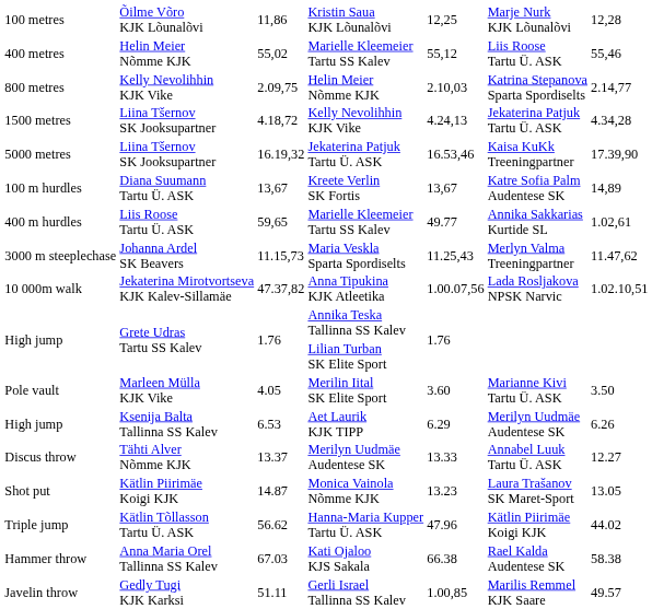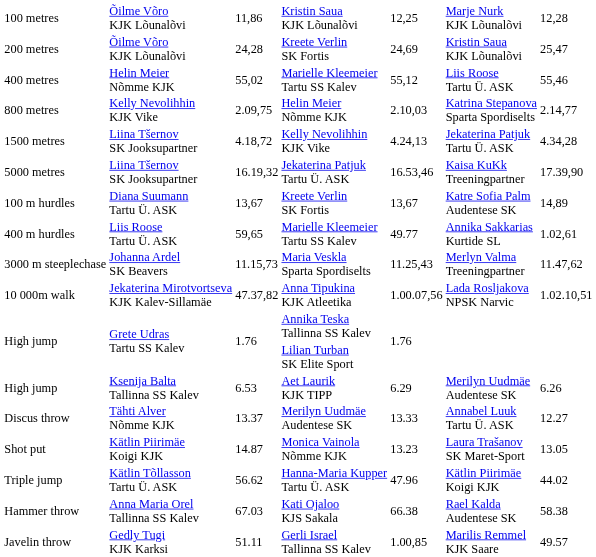+ row: 200 metres | Õilme Võro KJK Lõunalõvi | 24,28 | Kreete Verlin SK Fortis | 24,69 | Kristin Saua KJK Lõunalõvi | 25,47
- row: Pole vault | Marleen Mülla KJK Vike | 4.05 | Merilin Iital SK Elite Sport | 3.60 | Marianne Kivi Tartu Ü. ASK | 3.50
